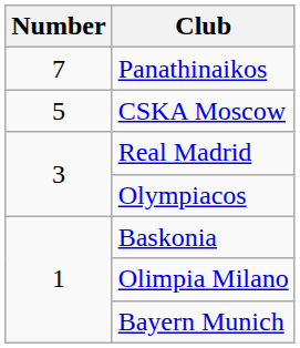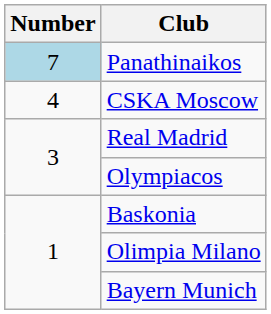Panathinaikos | Number: no background -> lightblue background
CSKA Moscow | Number: 5 -> 4
